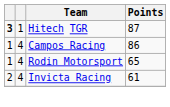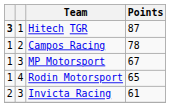Campos Racing | column 2: 4 -> 2
Campos Racing | Points: 86 -> 78
+ row: 1 | 3 | MP Motorsport | 67
Invicta Racing | column 2: 4 -> 3
